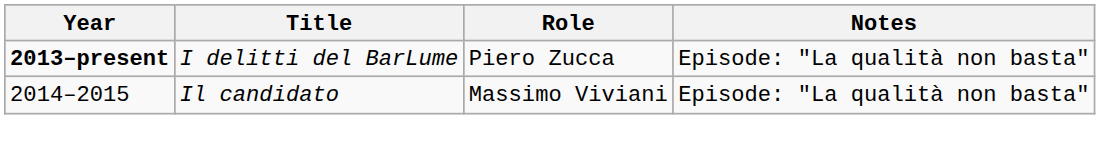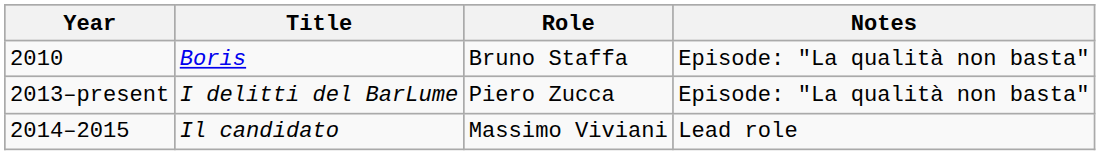+ row: 2010 | Boris | Bruno Staffa | Episode: "La qualità non basta"
I delitti del BarLume | Year: bold -> normal
Il candidato | Notes: Episode: "La qualità non basta" -> Lead role
